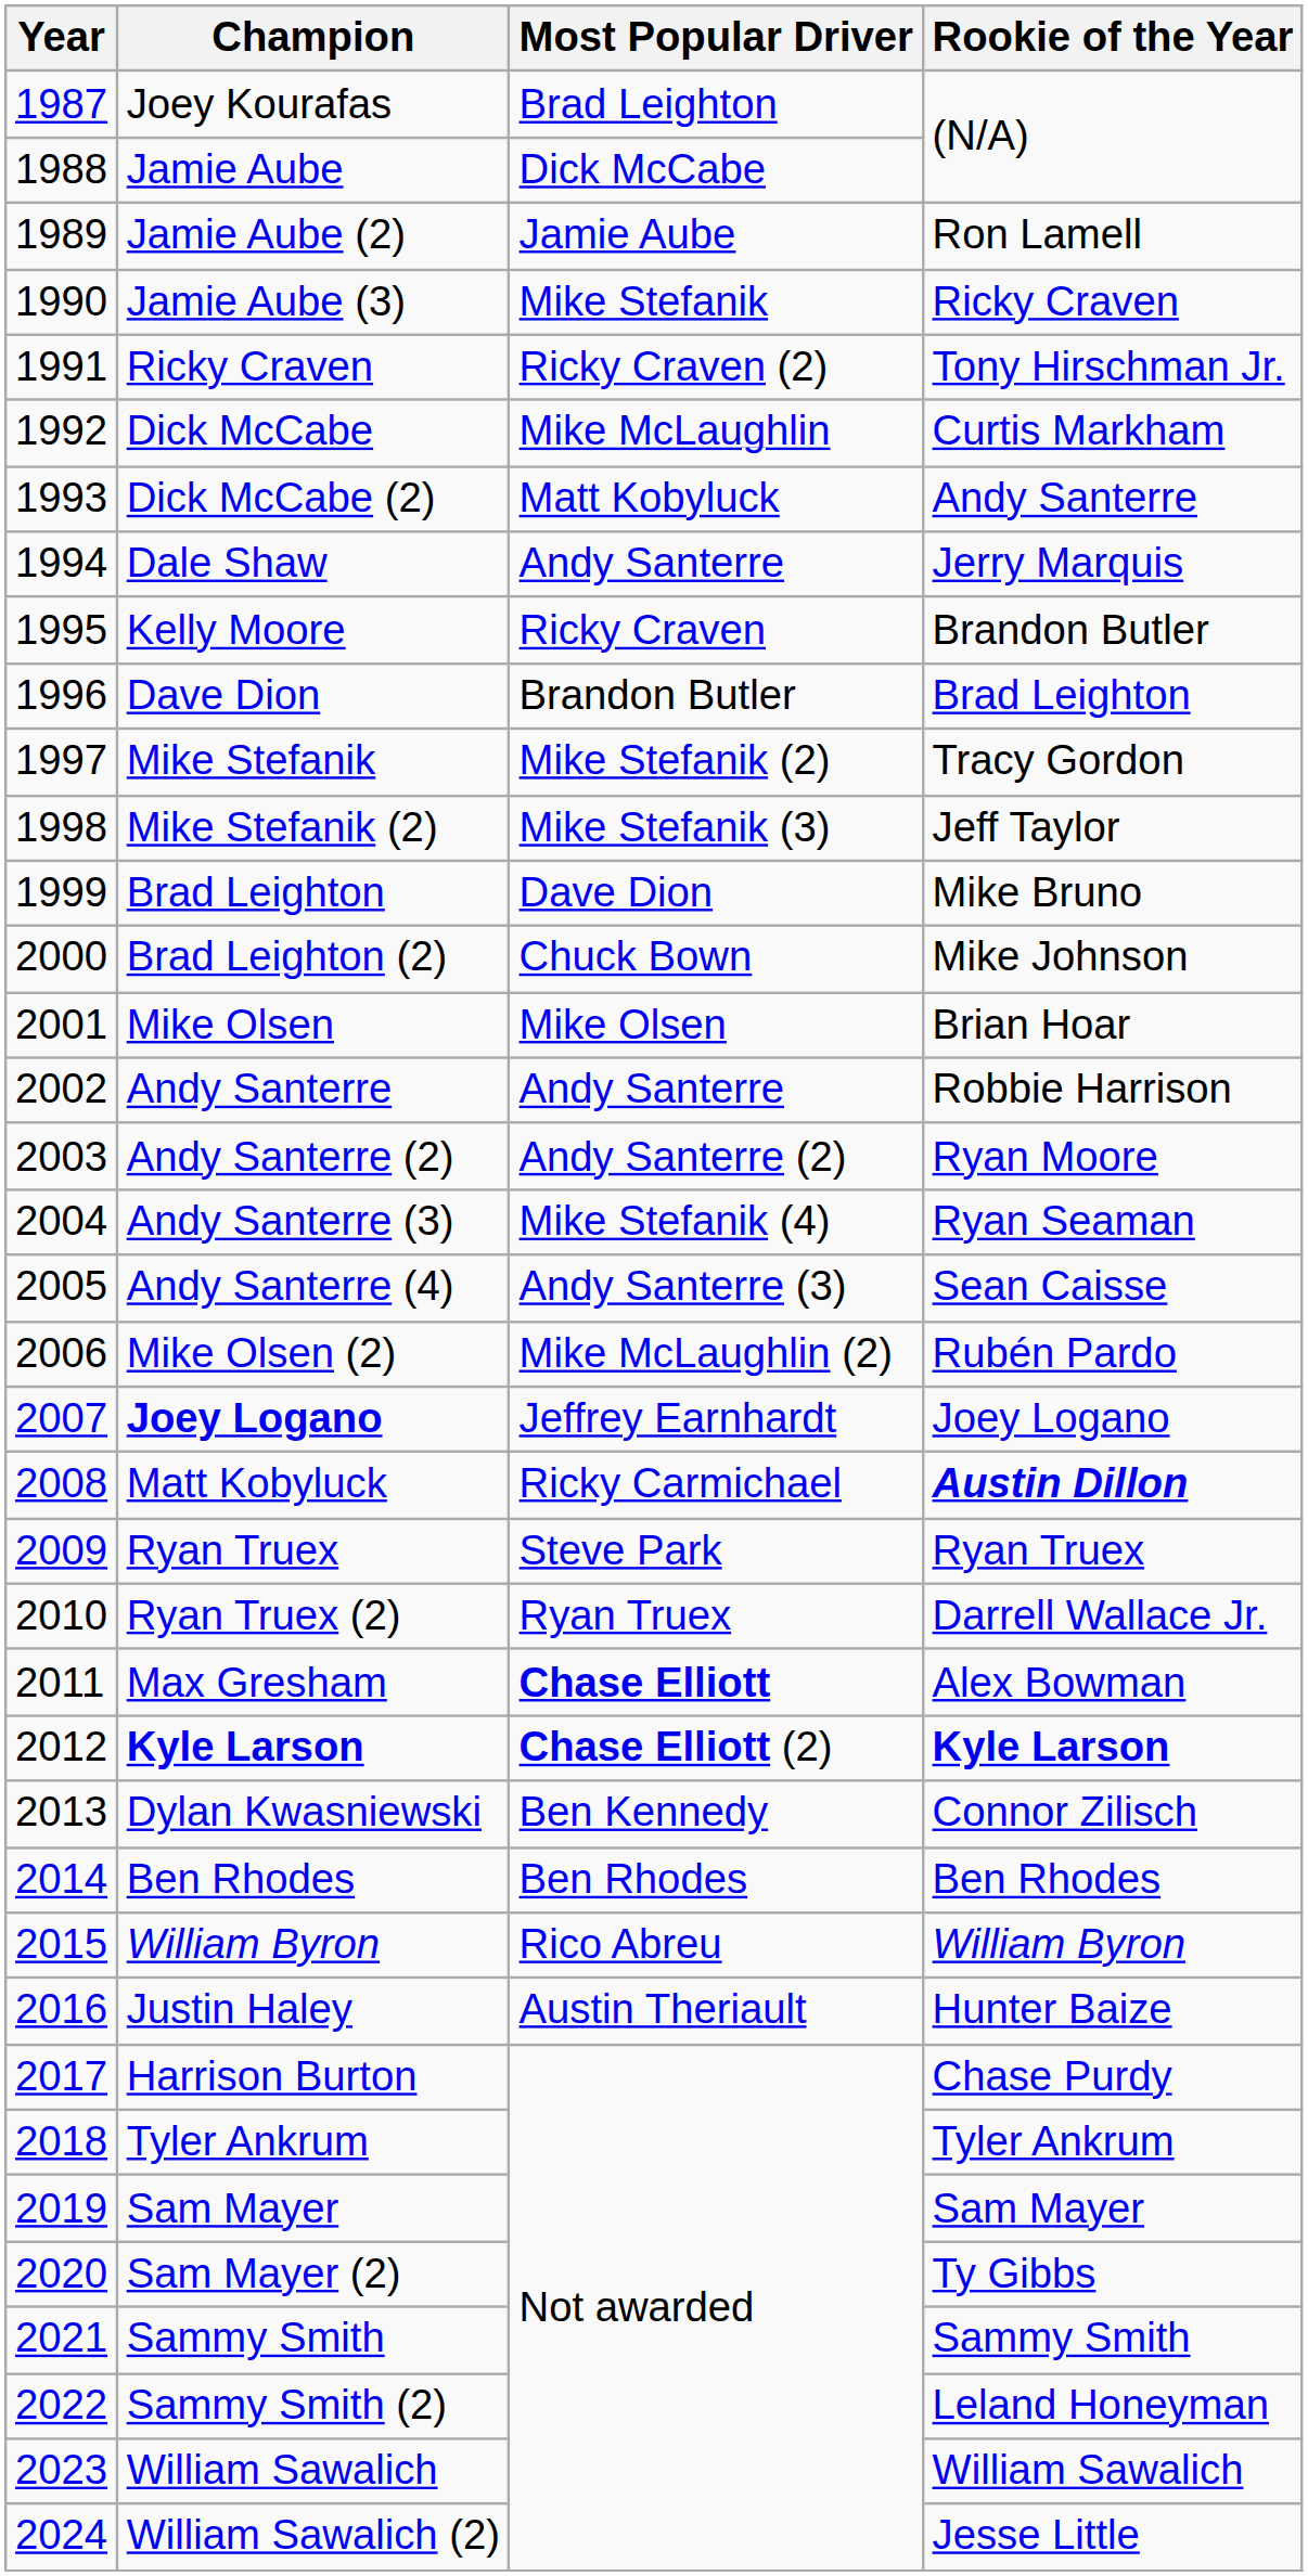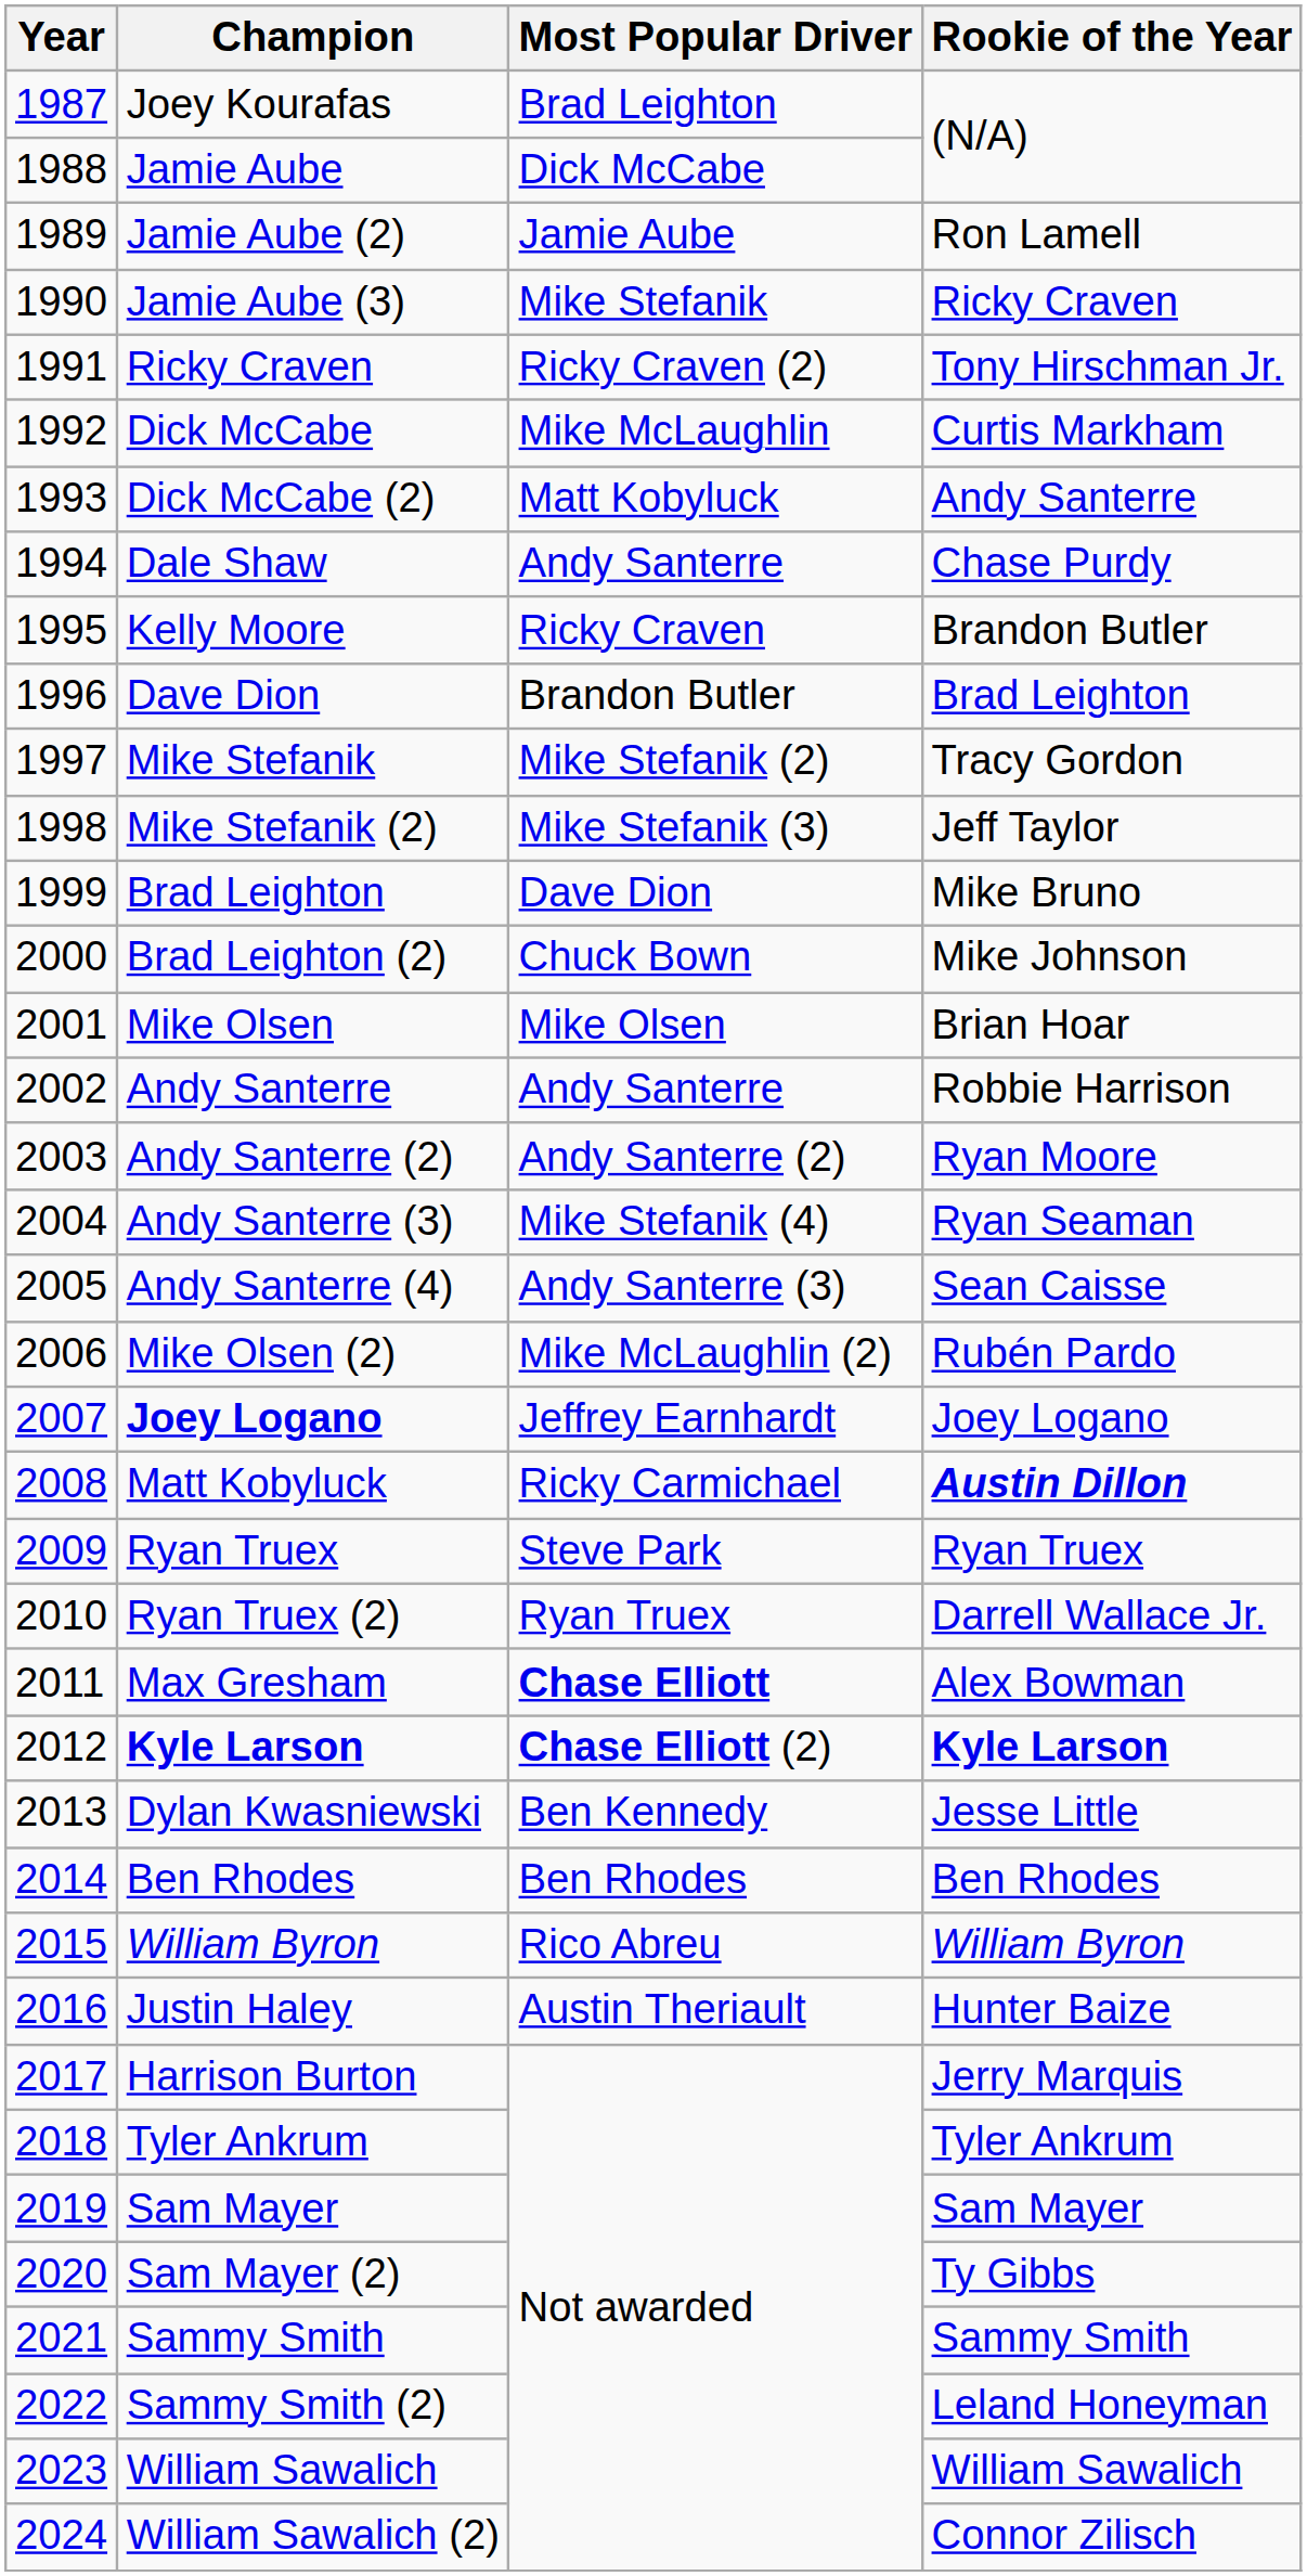Dale Shaw | Rookie of the Year: Jerry Marquis -> Chase Purdy
Dylan Kwasniewski | Rookie of the Year: Connor Zilisch -> Jesse Little
Harrison Burton | Rookie of the Year: Chase Purdy -> Jerry Marquis
William Sawalich (2) | Rookie of the Year: Jesse Little -> Connor Zilisch
